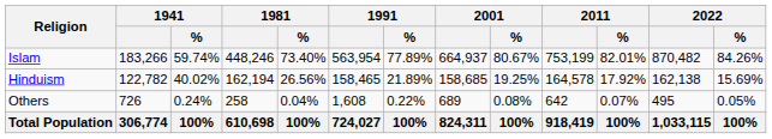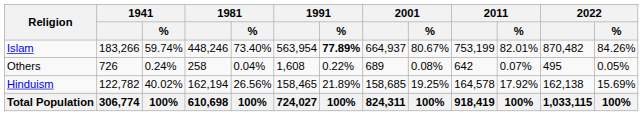Islam | 1991 / %: normal -> bold
rows swapped: Hinduism <-> Others
